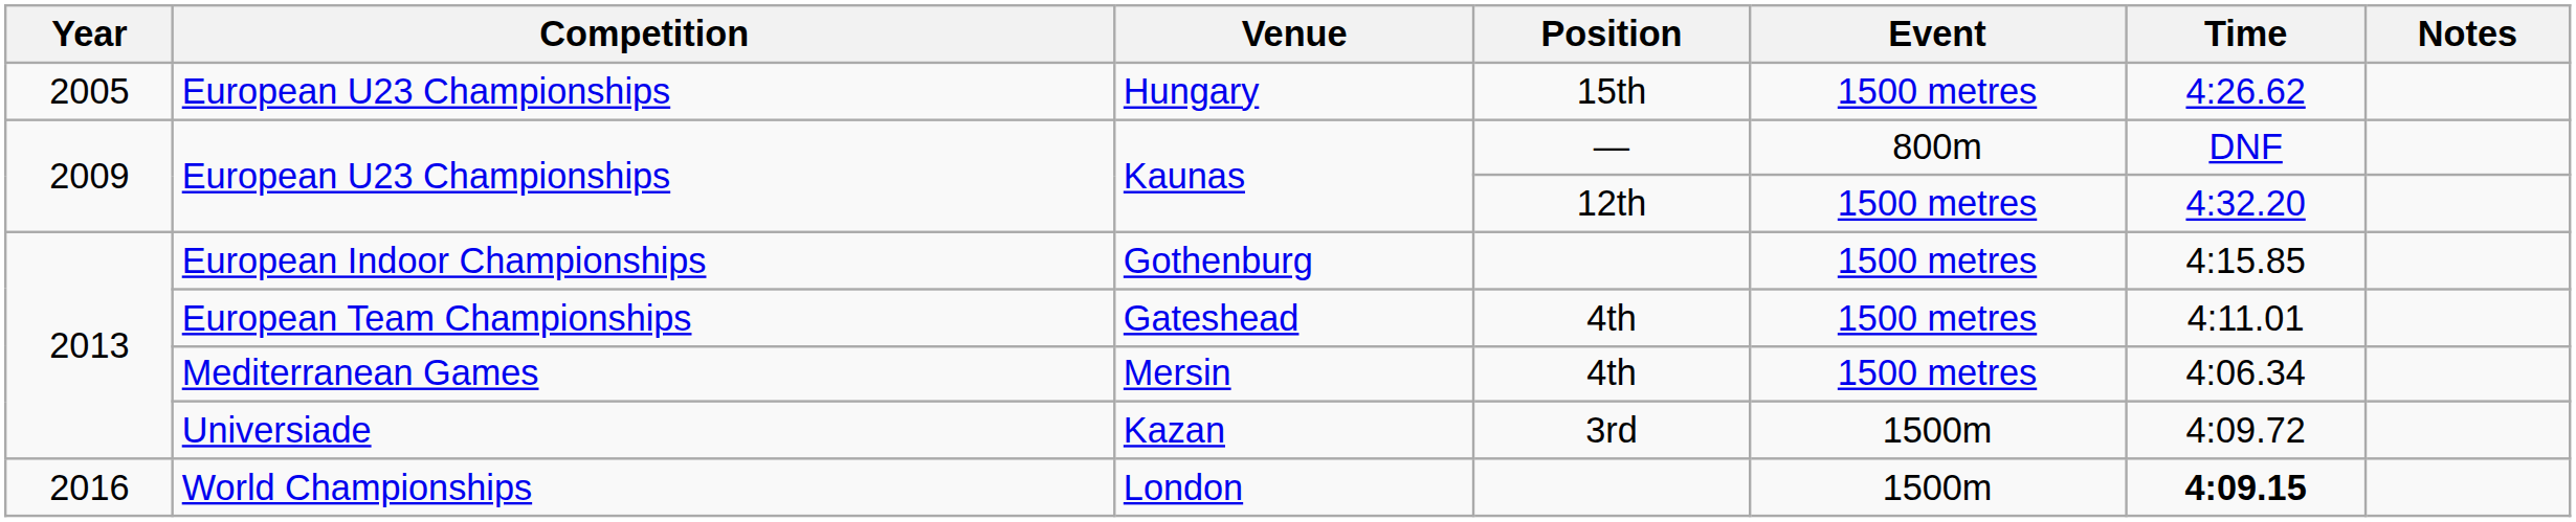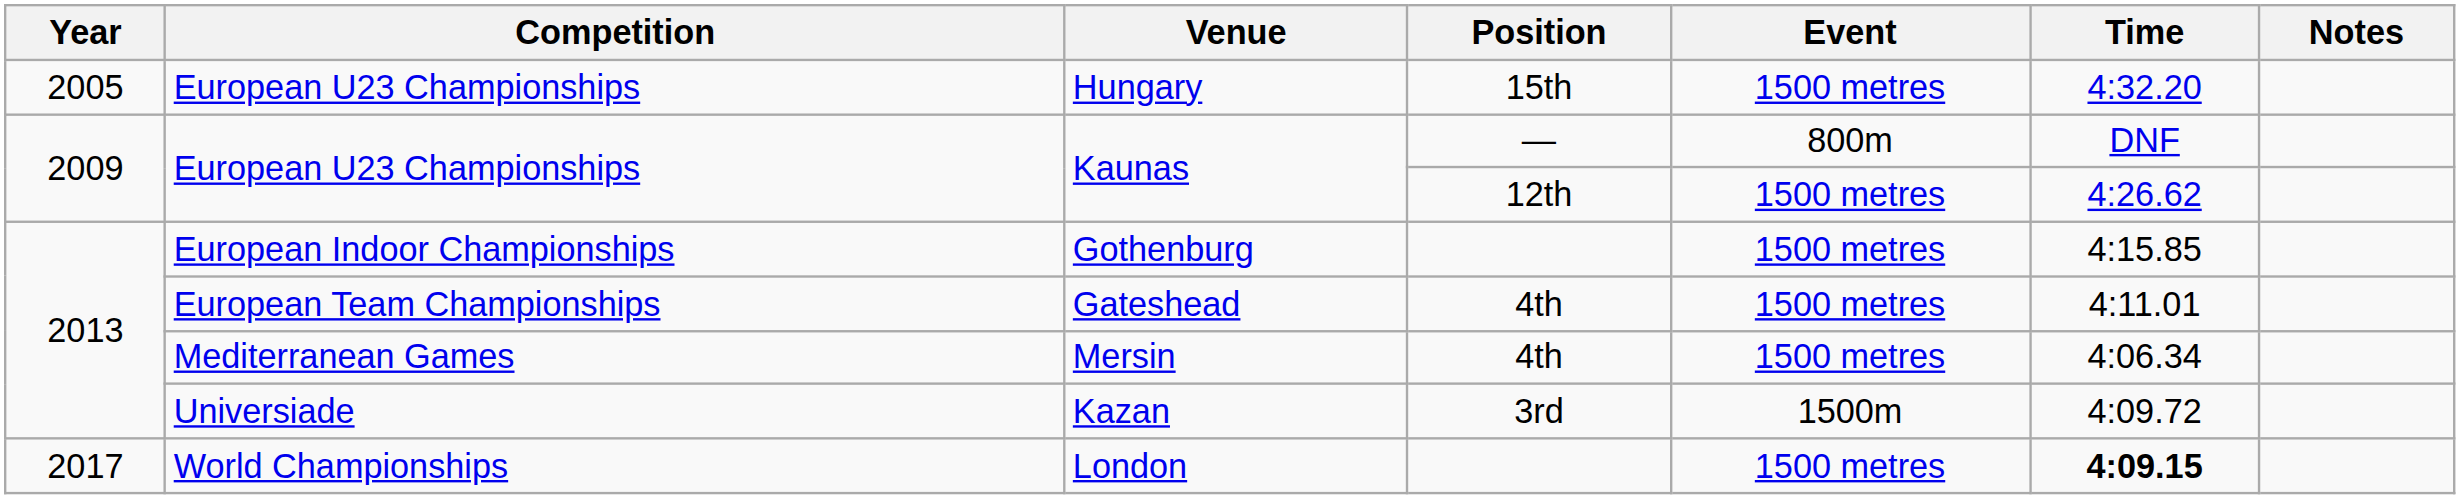Hungary | Time: 4:26.62 -> 4:32.20
Kaunas / 12th | Time: 4:32.20 -> 4:26.62
London | Year: 2016 -> 2017
London | Event: 1500m -> 1500 metres
